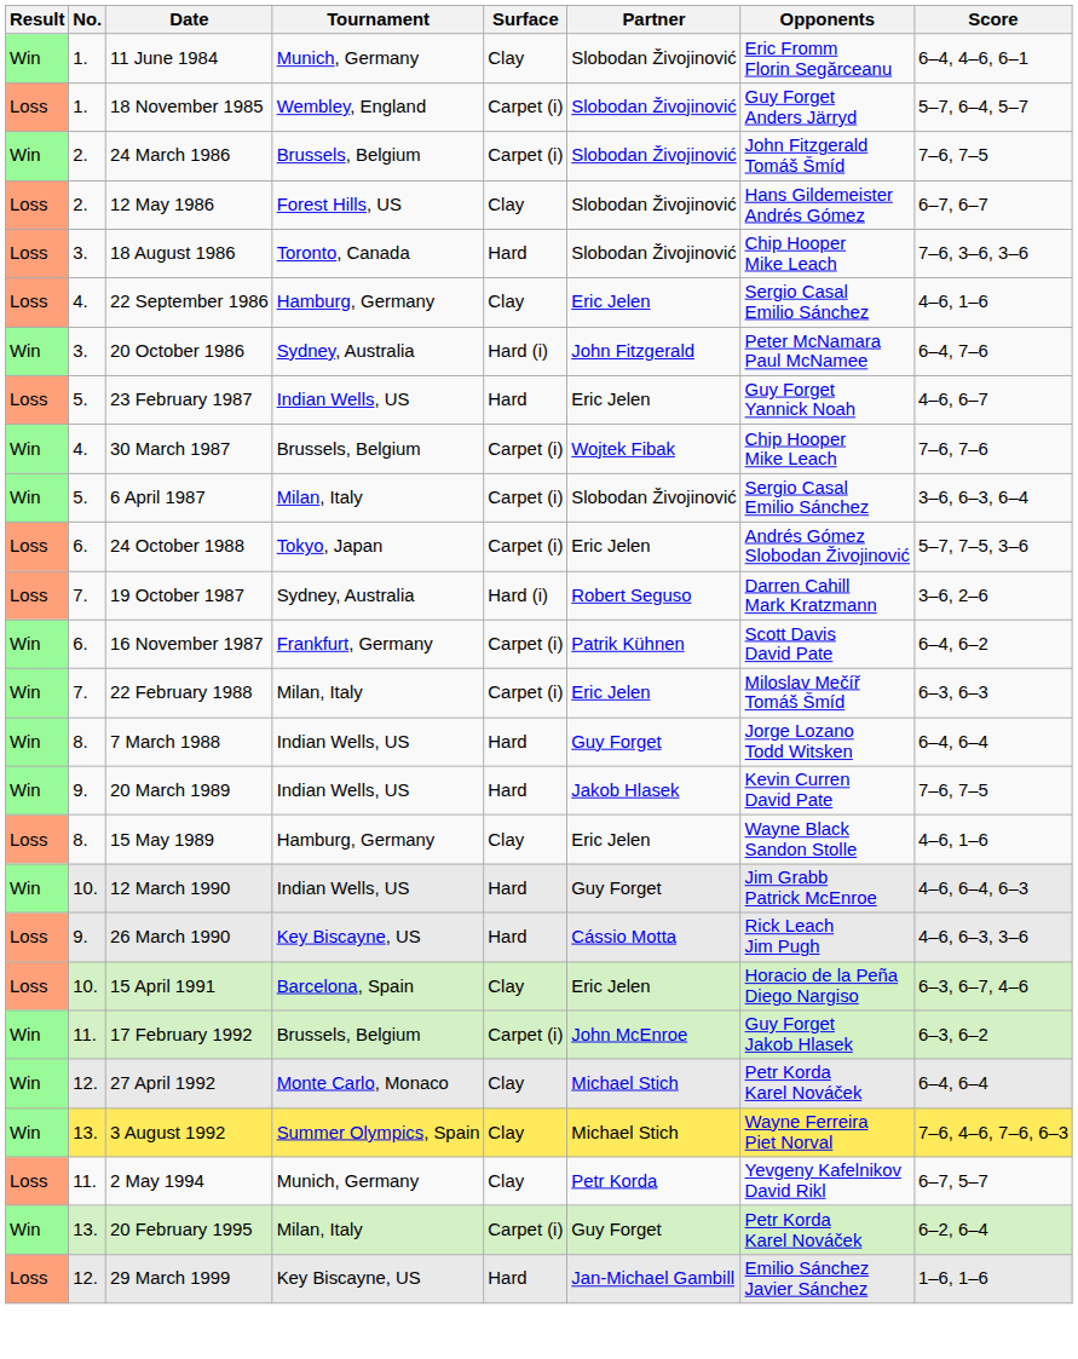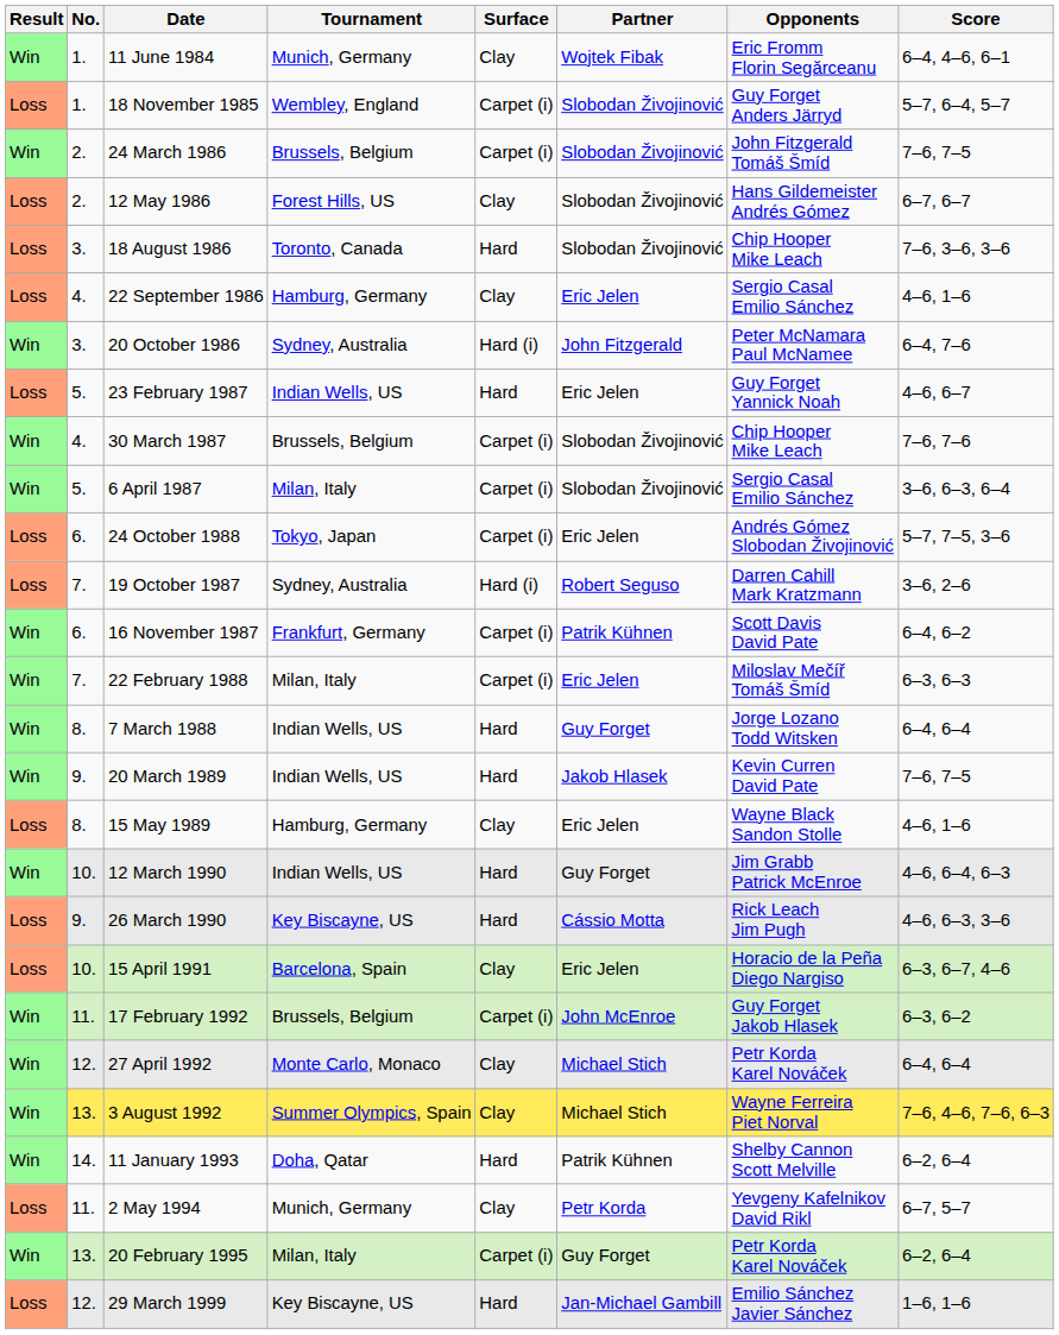11 June 1984 | Partner: Slobodan Živojinović -> Wojtek Fibak
30 March 1987 | Partner: Wojtek Fibak -> Slobodan Živojinović
+ row: Win | 14. | 11 January 1993 | Doha, Qatar | Hard | Patrik Kühnen | Shelby Cannon Scott Melville | 6–2, 6–4
